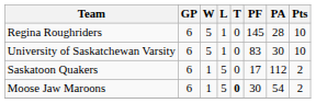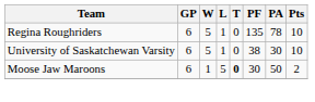Regina Roughriders | PF: 145 -> 135
Regina Roughriders | PA: 28 -> 78
University of Saskatchewan Varsity | PF: 83 -> 38
- row: Saskatoon Quakers | 6 | 1 | 5 | 0 | 17 | 112 | 2
Moose Jaw Maroons | PA: 54 -> 50
